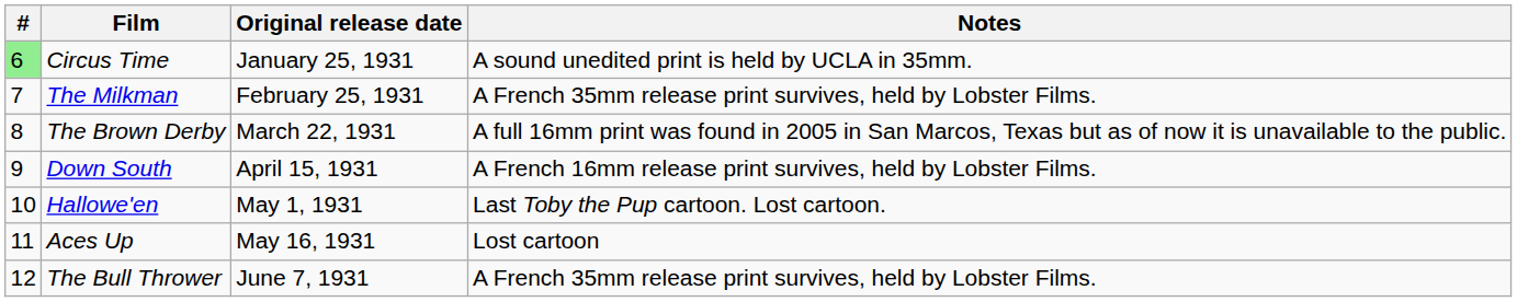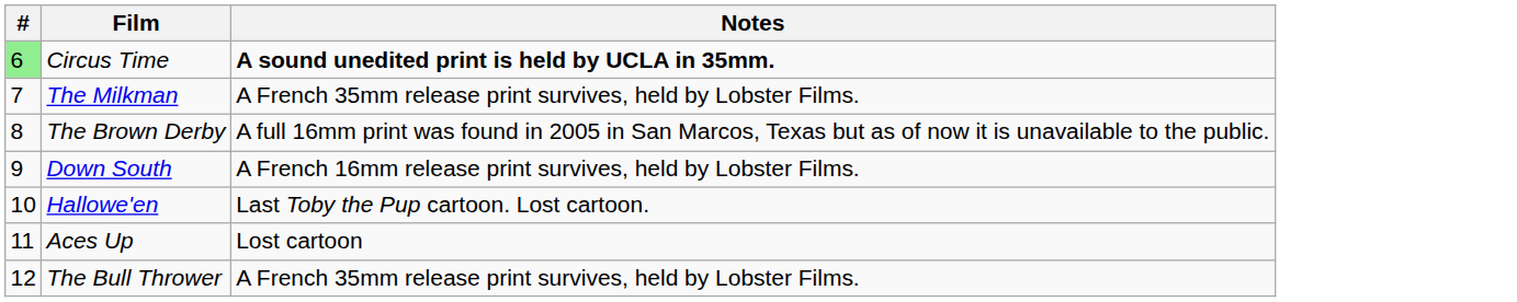- column: Original release date | January 25, 1931 | February 25, 1931 | March 22, 1931 | April 15, 1931 | May 1, 1931 | May 16, 1931 | June 7, 1931
Circus Time | Notes: normal -> bold
